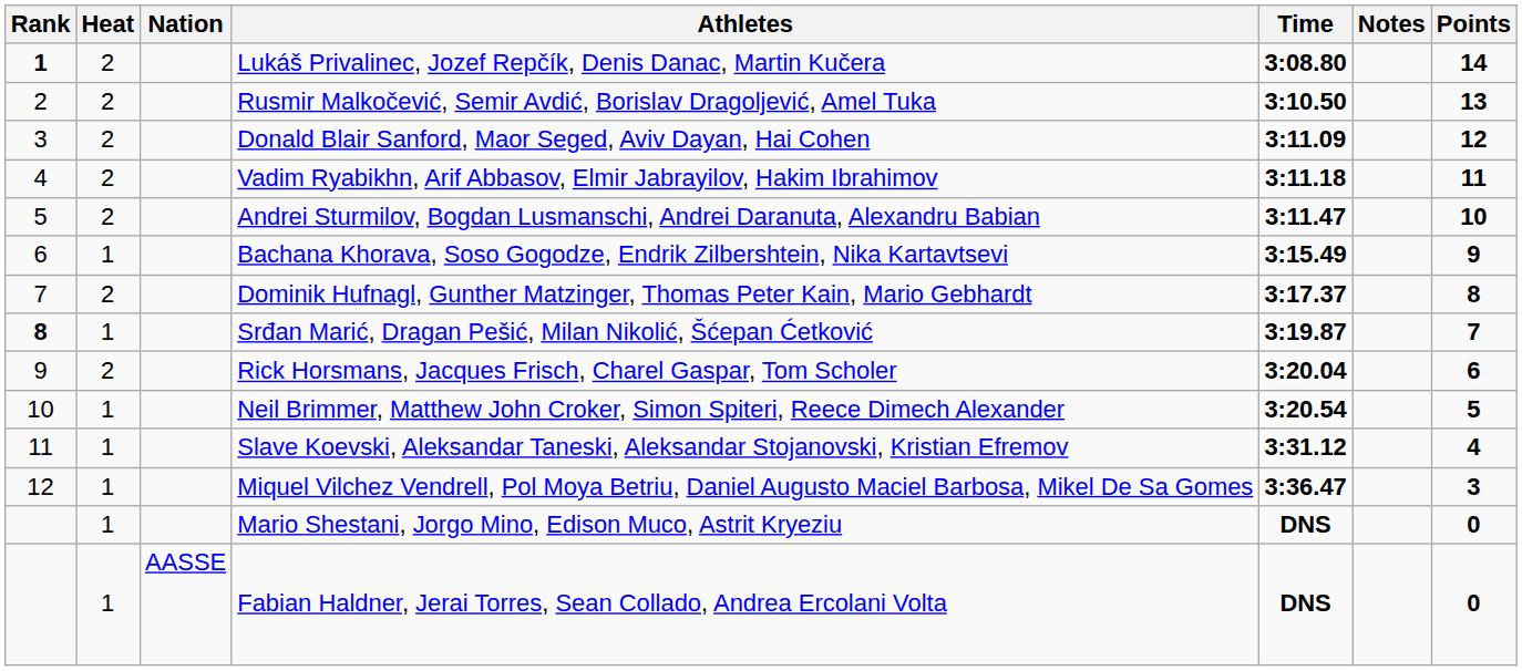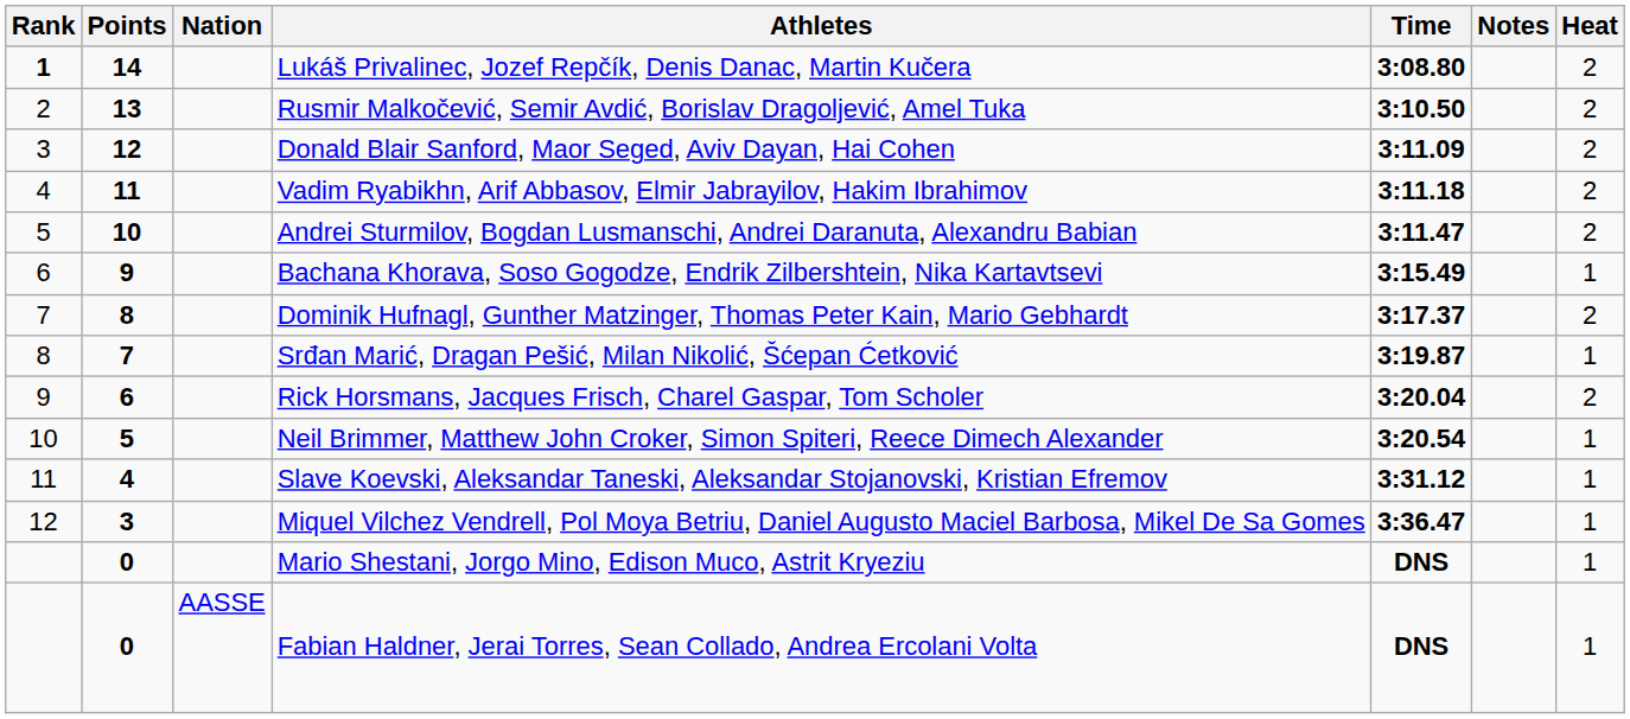columns swapped: Heat <-> Points
Srđan Marić, Dragan Pešić, Milan Nikolić, Šćepan Ćetković | Rank: bold -> normal
